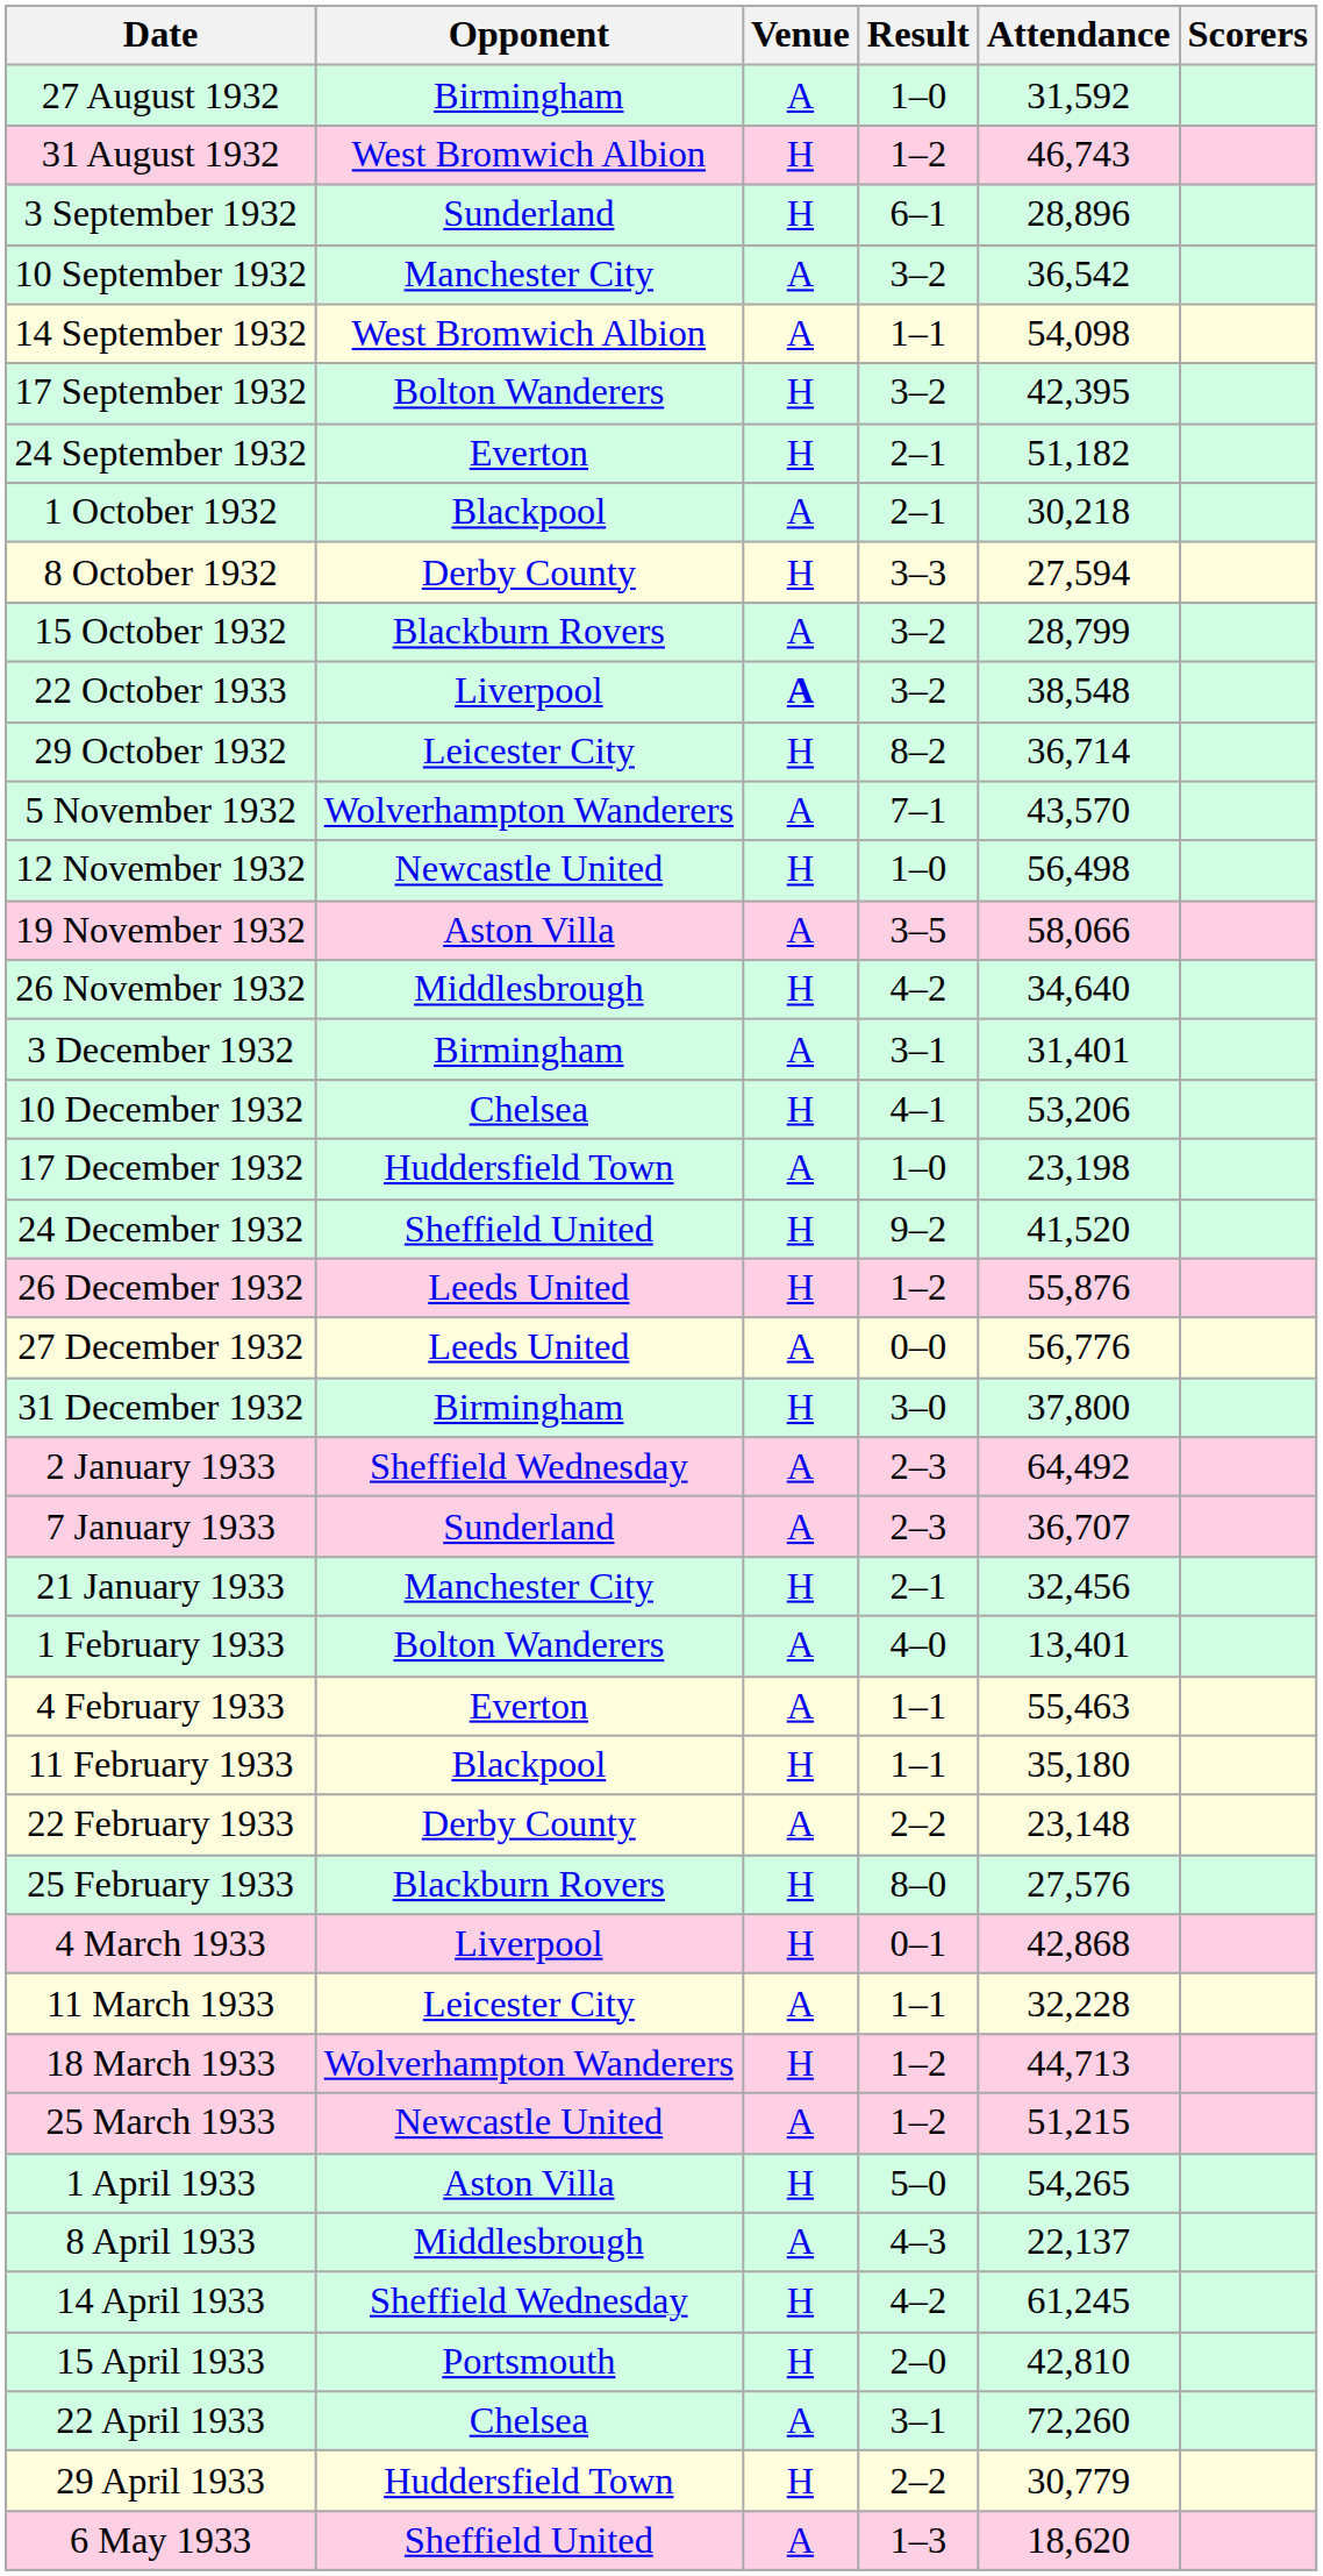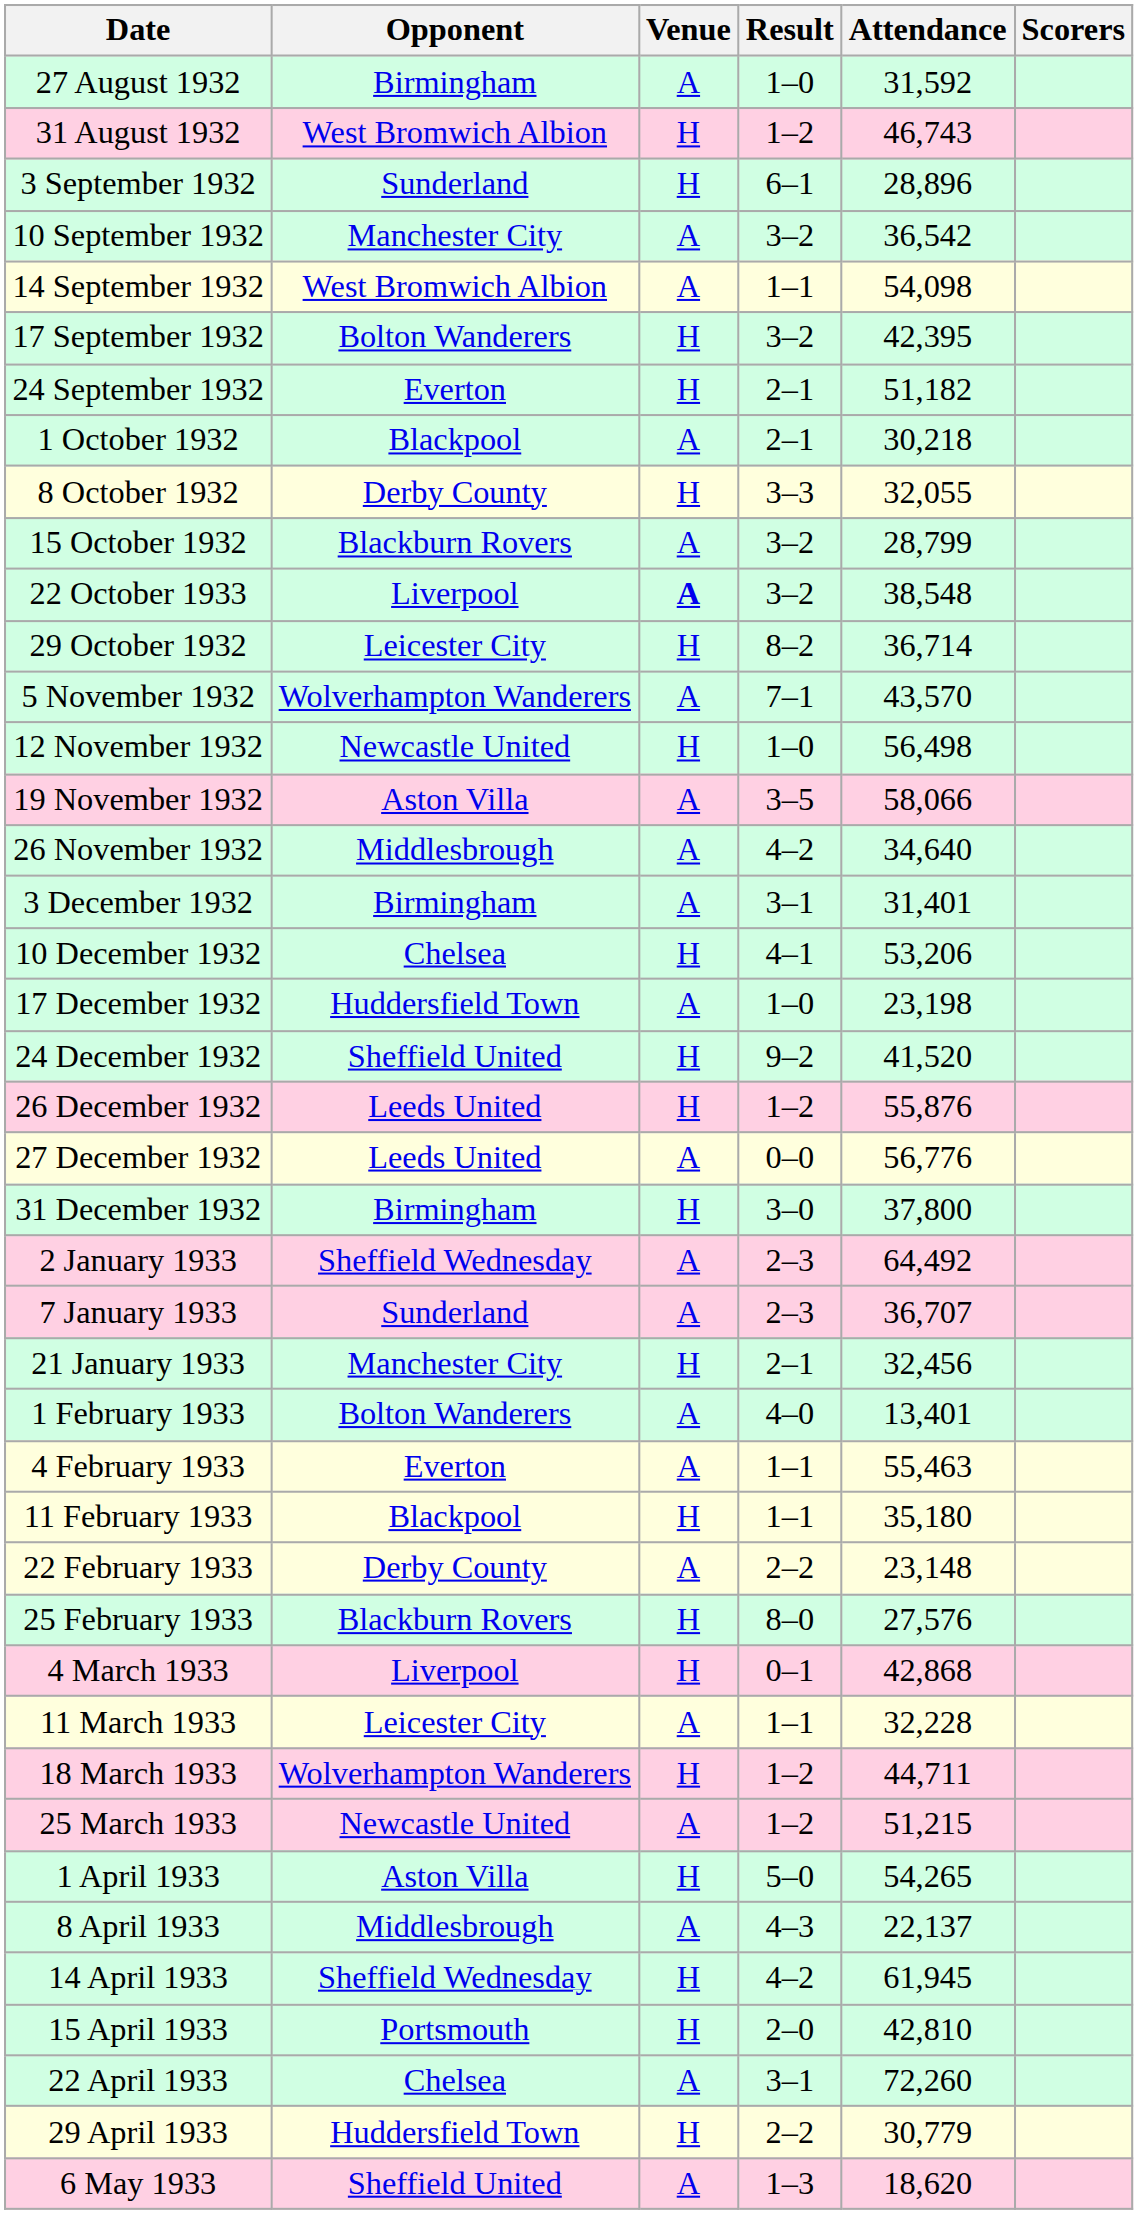8 October 1932 | Attendance: 27,594 -> 32,055
26 November 1932 | Venue: H -> A
18 March 1933 | Attendance: 44,713 -> 44,711
14 April 1933 | Attendance: 61,245 -> 61,945
